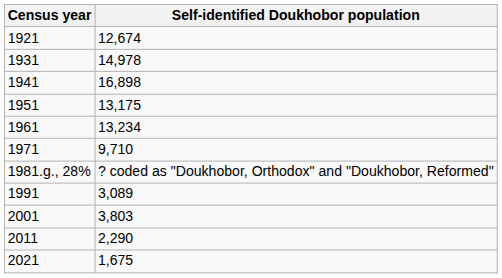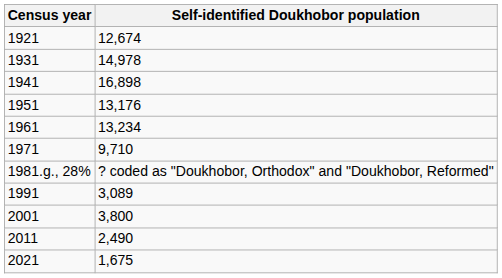1951 | Self-identified Doukhobor population: 13,175 -> 13,176
2001 | Self-identified Doukhobor population: 3,803 -> 3,800
2011 | Self-identified Doukhobor population: 2,290 -> 2,490
